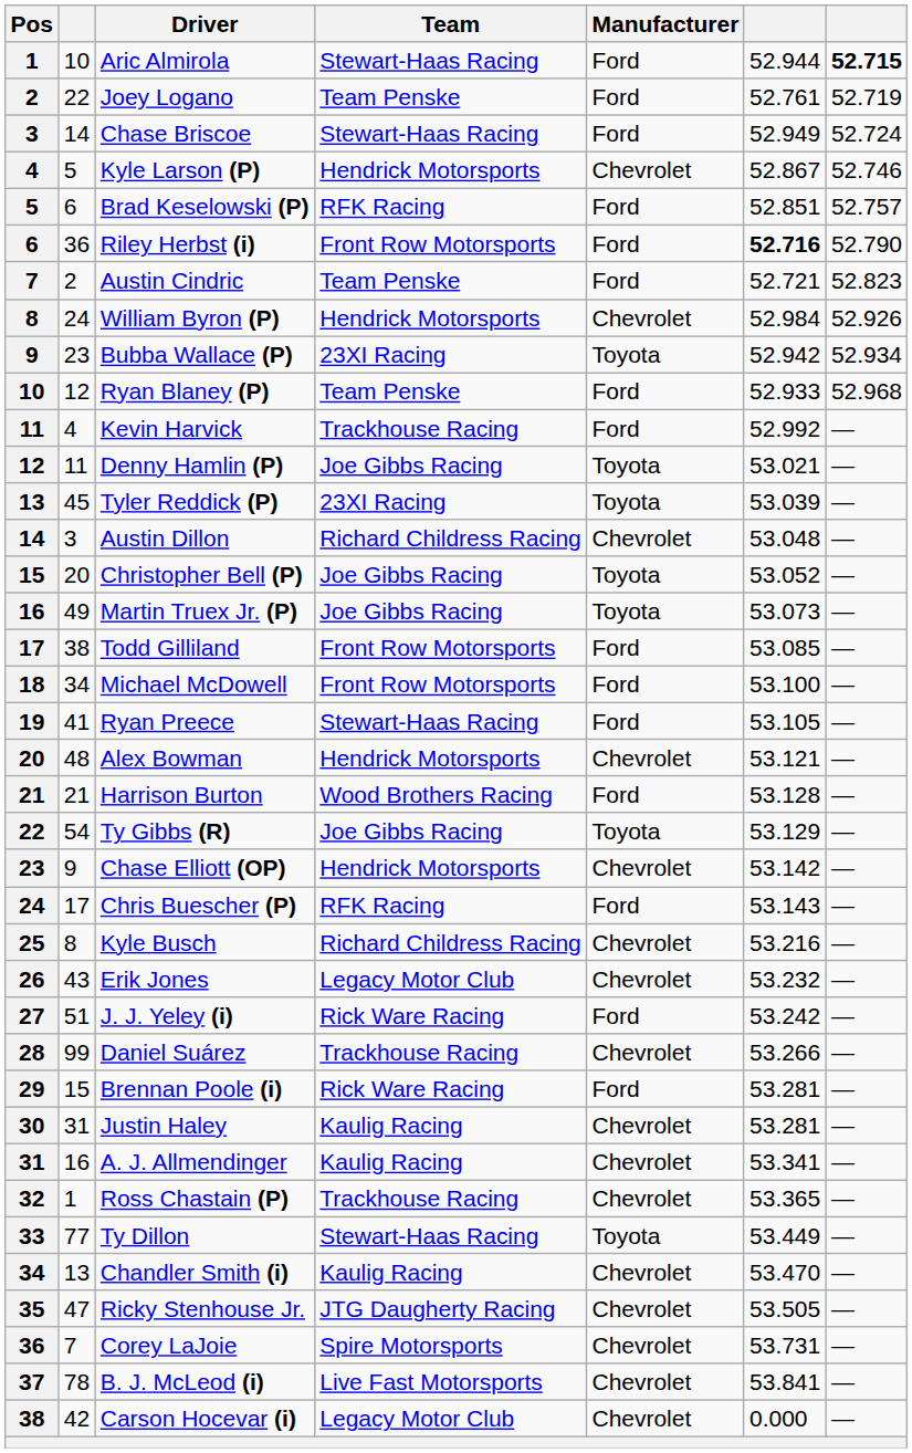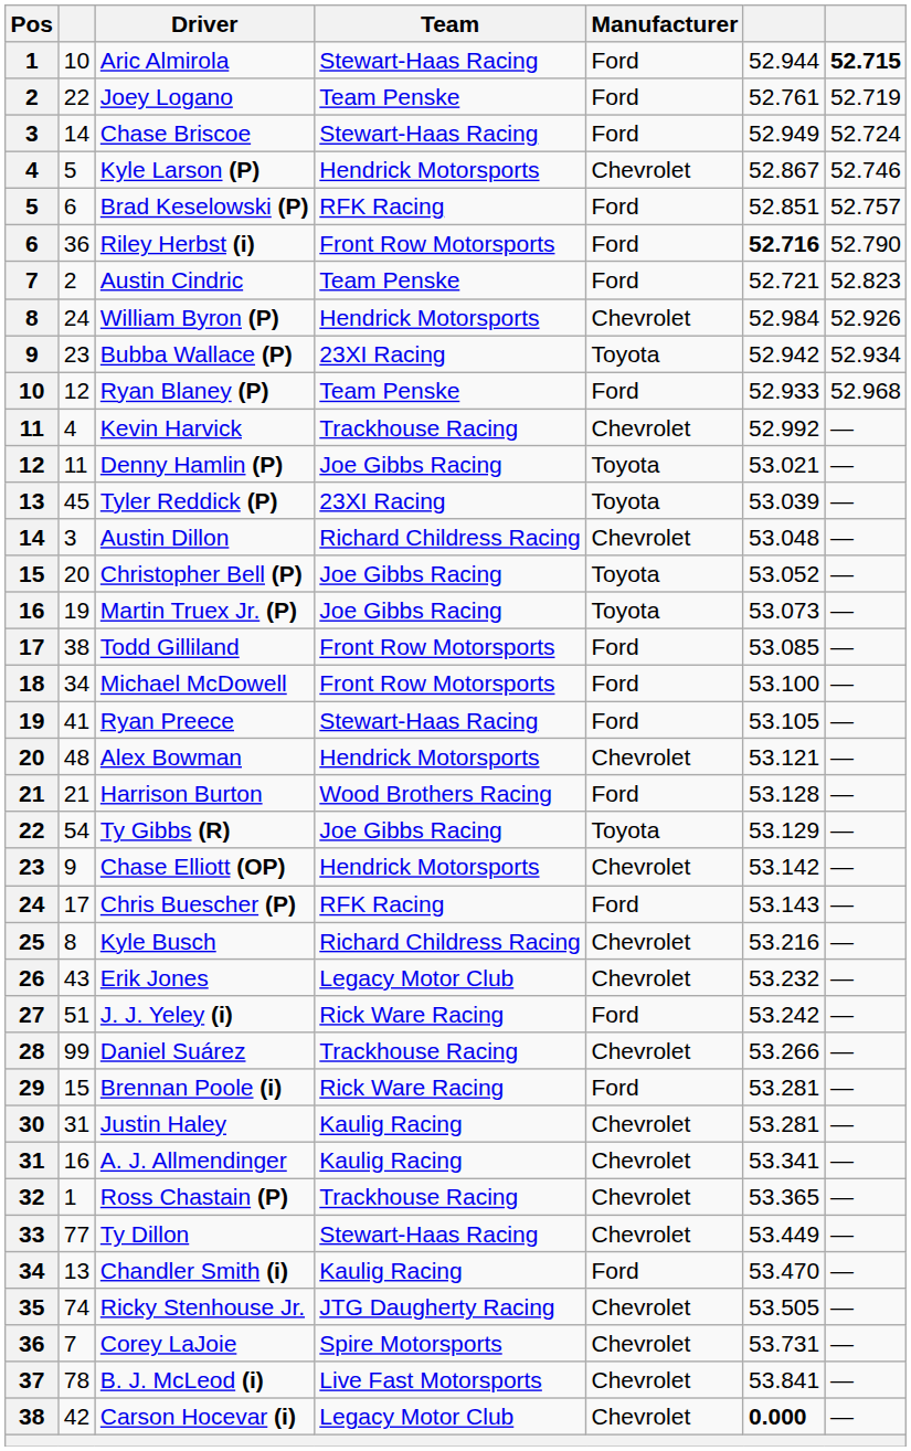Kevin Harvick | Manufacturer: Ford -> Chevrolet
Martin Truex Jr. (P) | column 2: 49 -> 19
Ty Dillon | Manufacturer: Toyota -> Chevrolet
Chandler Smith (i) | Manufacturer: Chevrolet -> Ford
Ricky Stenhouse Jr. | column 2: 47 -> 74
Carson Hocevar (i) | column 6: normal -> bold
